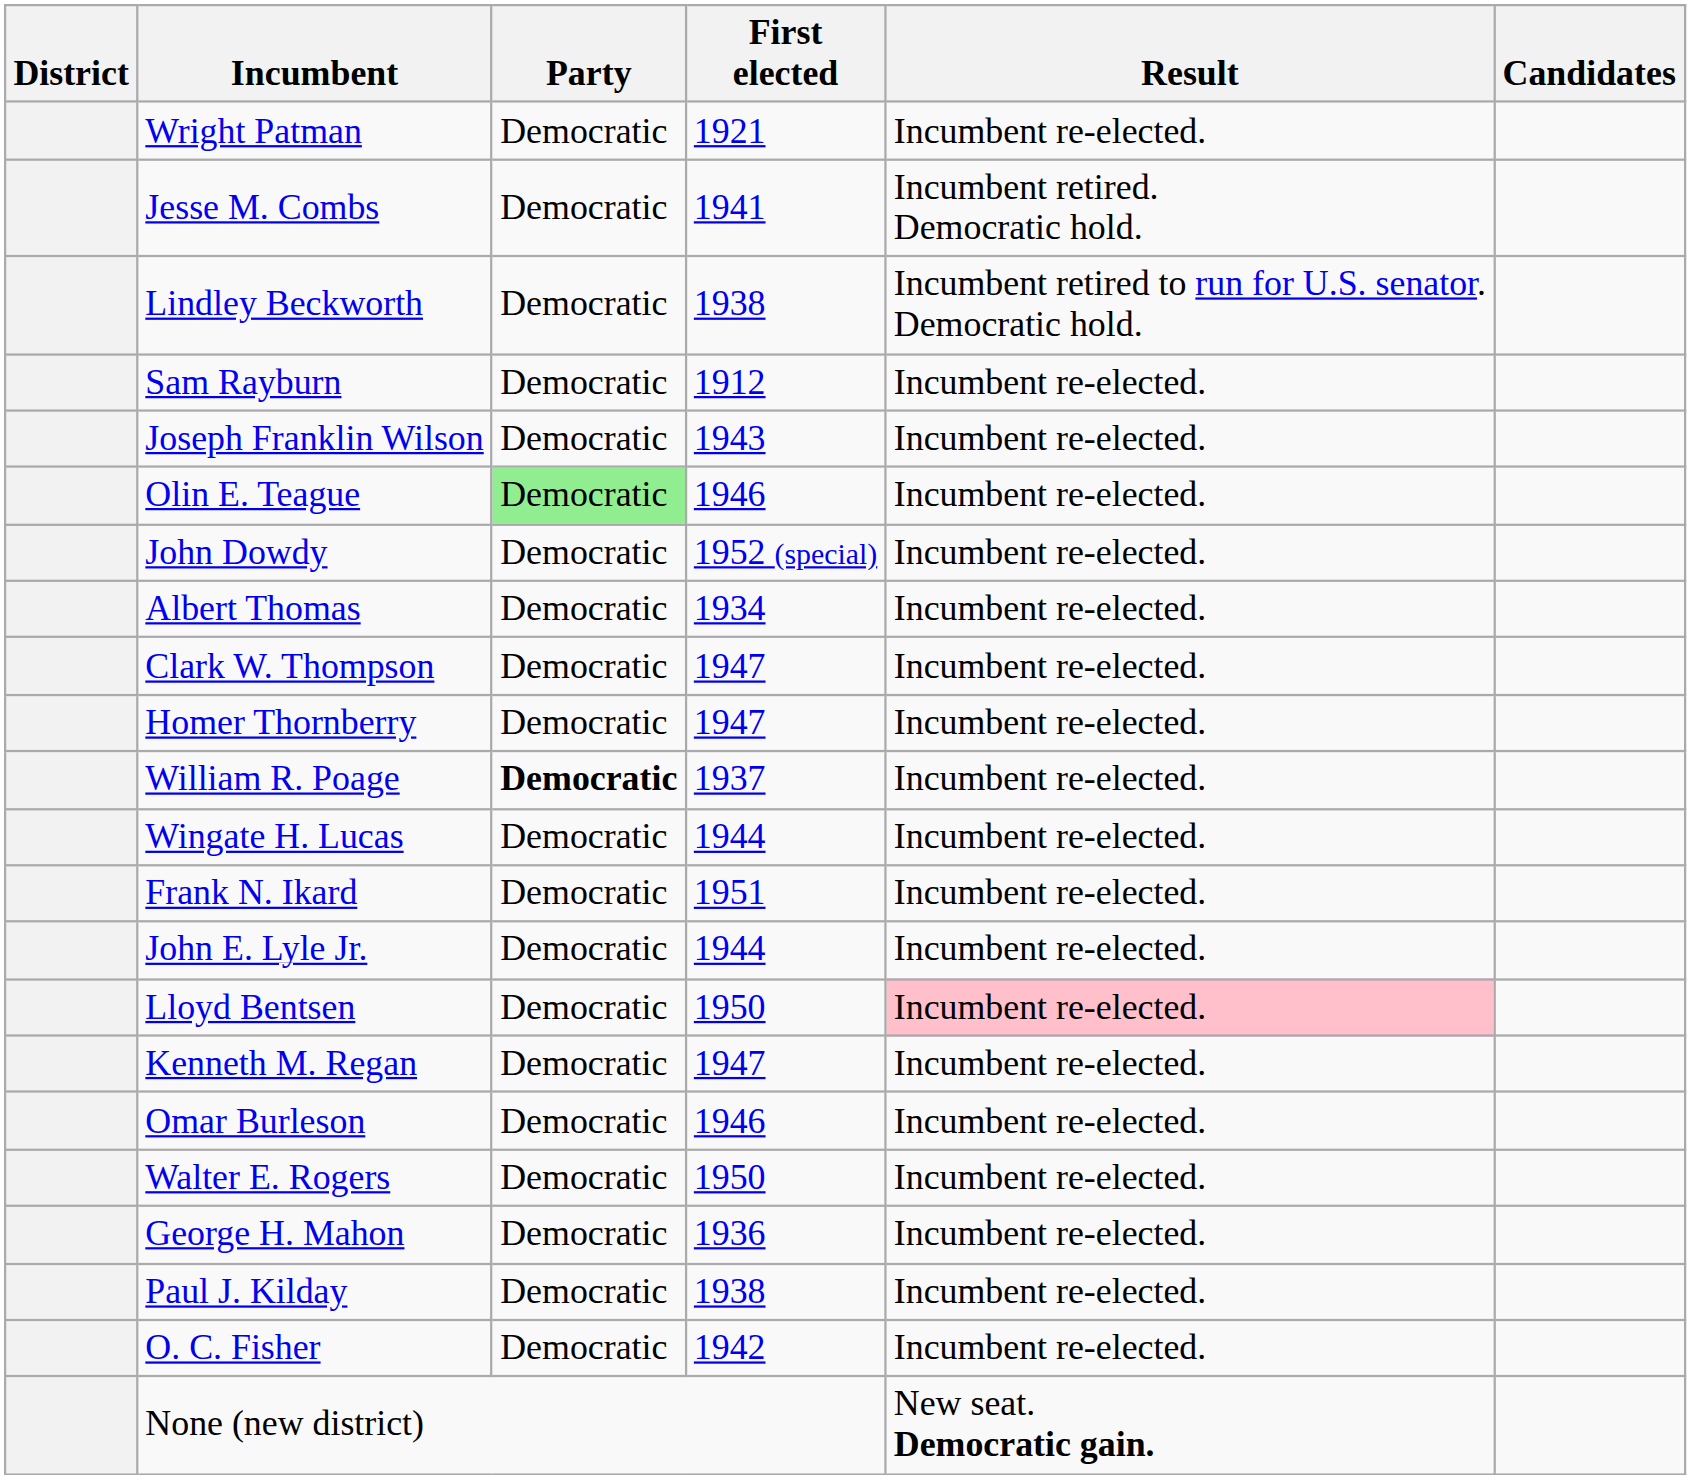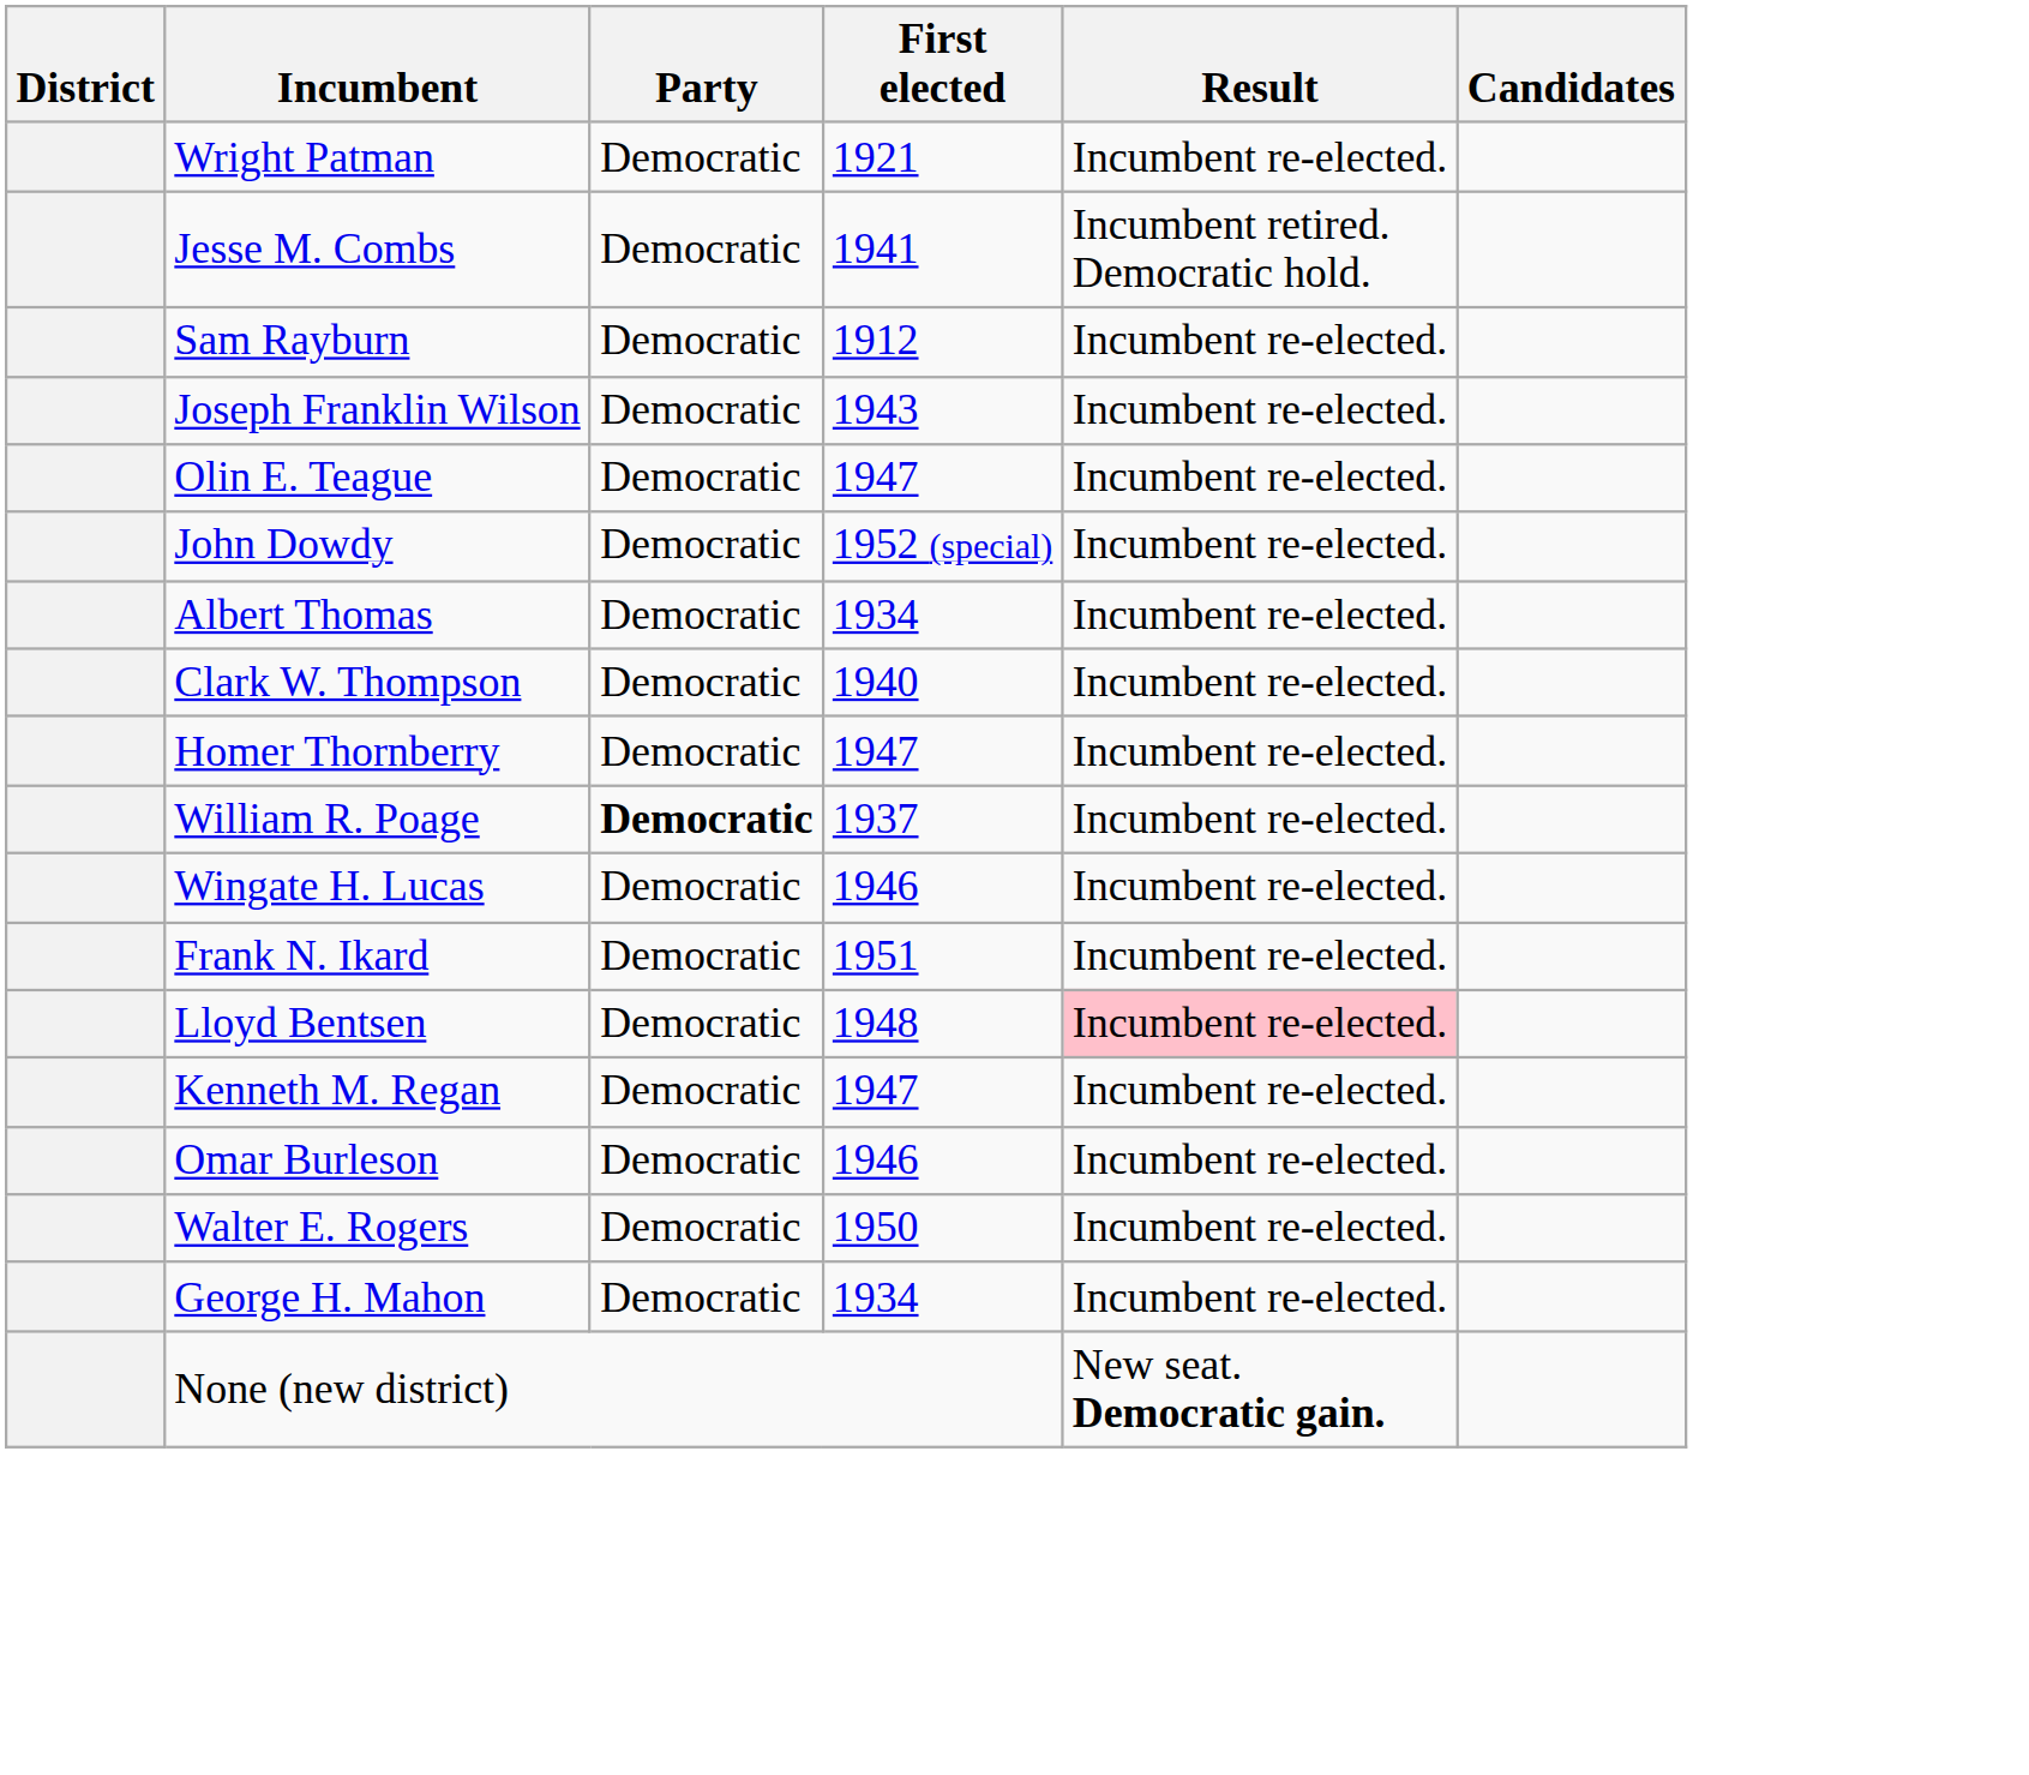- row: Lindley Beckworth | Democratic | 1938 | Incumbent retired to run for U.S. senator. Democratic hold.
Olin E. Teague | Party: lightgreen background -> no background
Olin E. Teague | First elected: 1946 -> 1947
Clark W. Thompson | First elected: 1947 -> 1940
Wingate H. Lucas | First elected: 1944 -> 1946
- row: John E. Lyle Jr. | Democratic | 1944 | Incumbent re-elected.
Lloyd Bentsen | First elected: 1950 -> 1948
George H. Mahon | First elected: 1936 -> 1934
- row: Paul J. Kilday | Democratic | 1938 | Incumbent re-elected.
- row: O. C. Fisher | Democratic | 1942 | Incumbent re-elected.
